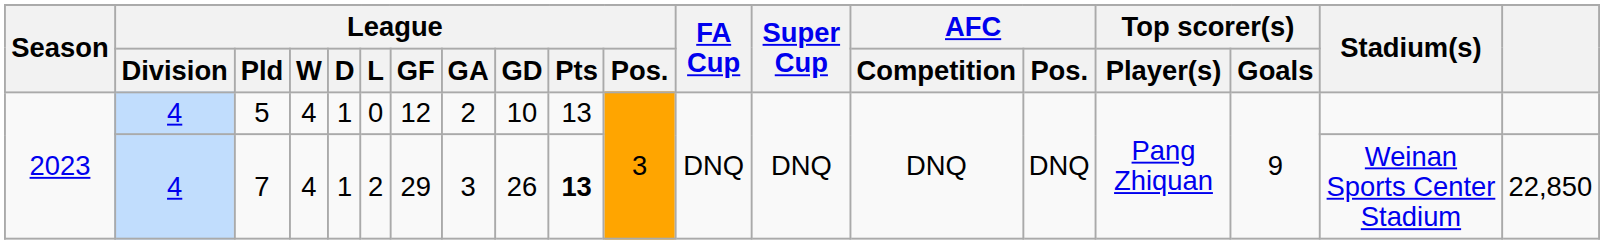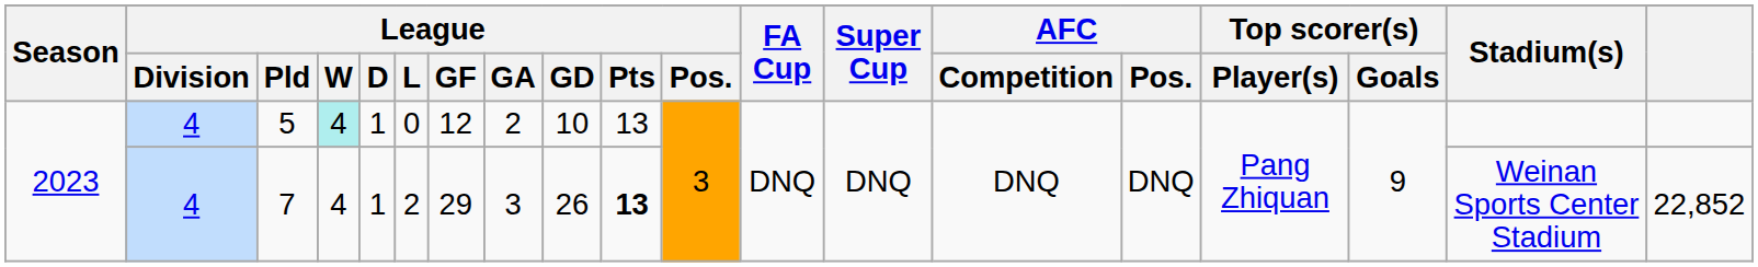5 | League / W: no background -> paleturquoise background
7 | column 19: 22,850 -> 22,852
